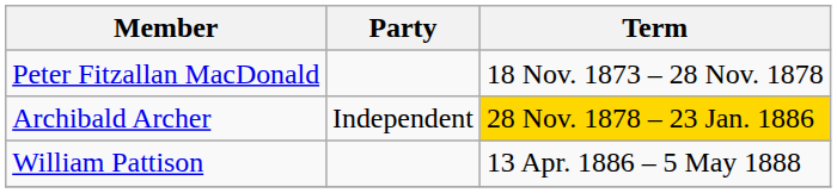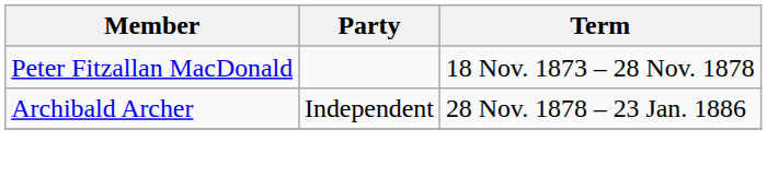Archibald Archer | Term: gold background -> no background
- row: William Pattison | 13 Apr. 1886 – 5 May 1888
